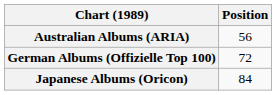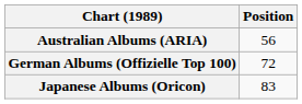Japanese Albums (Oricon) | Position: 84 -> 83
